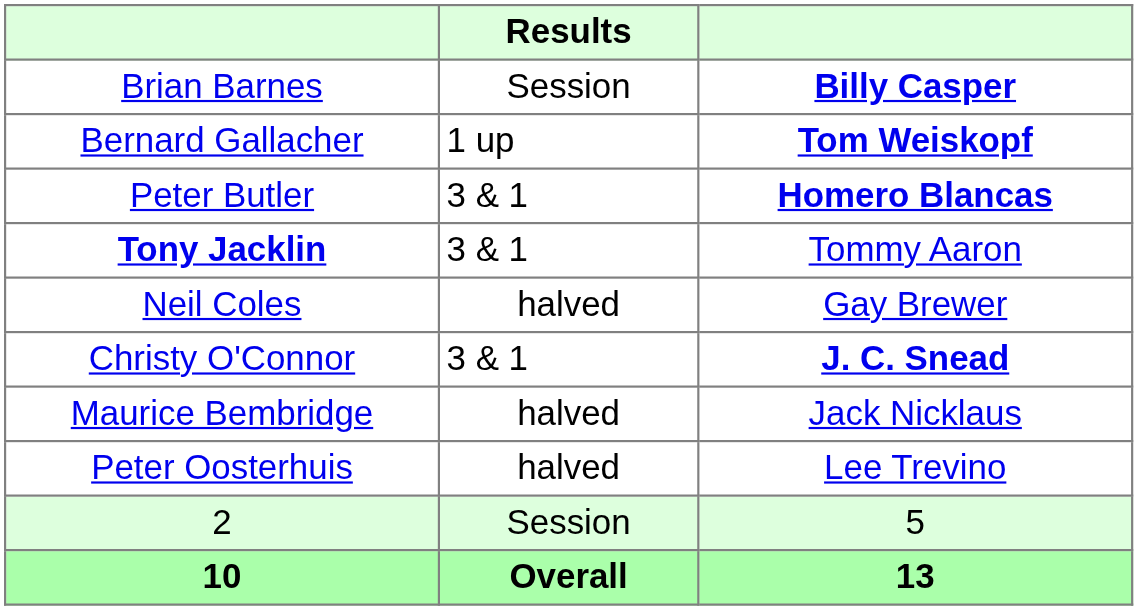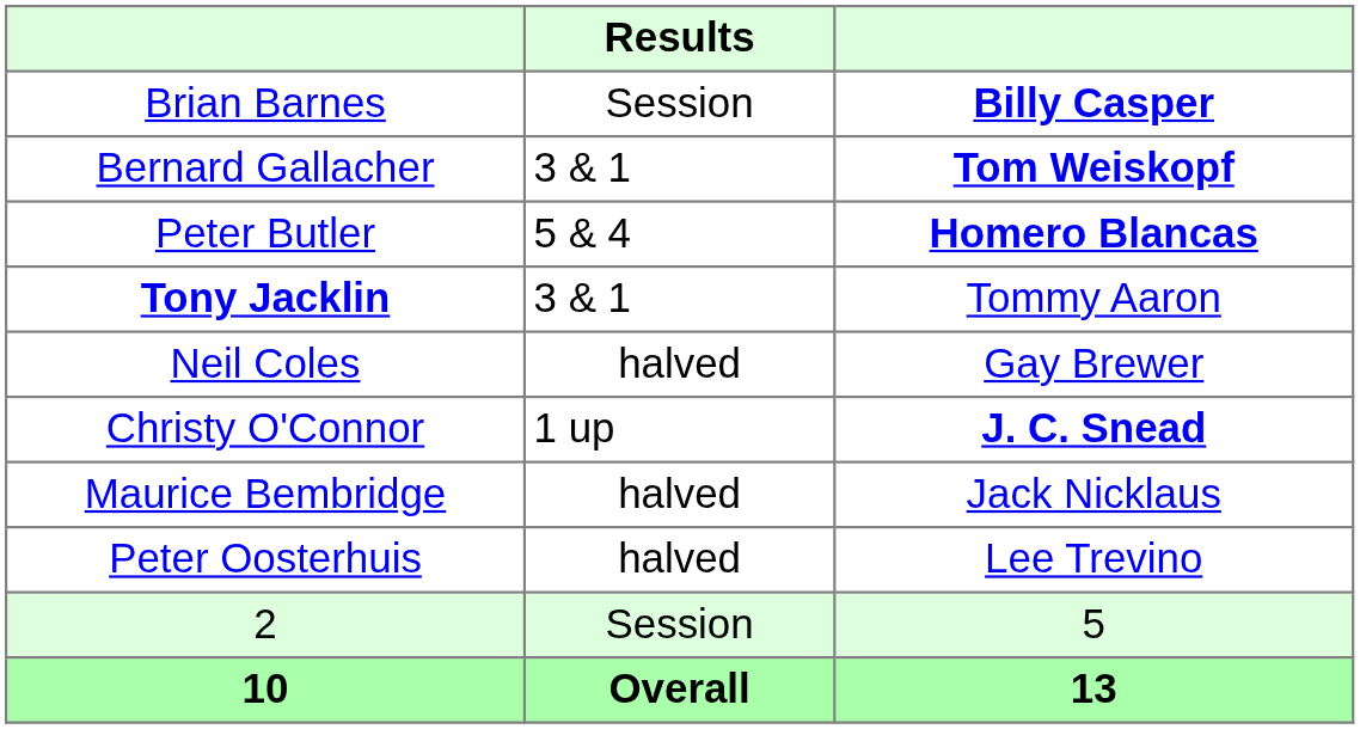Bernard Gallacher | Results: 1 up -> 3 & 1
Peter Butler | Results: 3 & 1 -> 5 & 4
Christy O'Connor | Results: 3 & 1 -> 1 up
